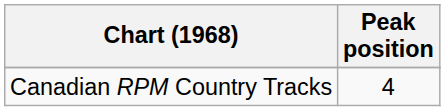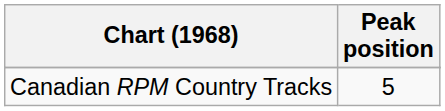Canadian RPM Country Tracks | Peak position: 4 -> 5
